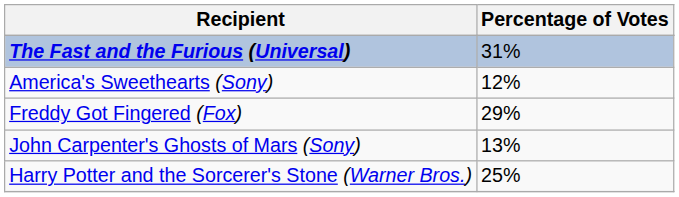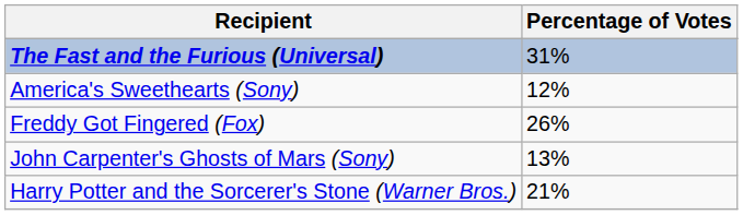Freddy Got Fingered (Fox) | Percentage of Votes: 29% -> 26%
Harry Potter and the Sorcerer's Stone (Warner Bros.) | Percentage of Votes: 25% -> 21%
